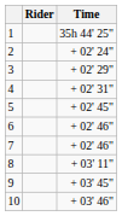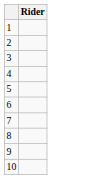- column: Time | 35h 44' 25" | + 02' 24" | + 02' 29" | + 02' 31" | + 02' 45" | + 02' 46" | + 02' 46" | + 03' 11" | + 03' 45" | + 03' 46"
